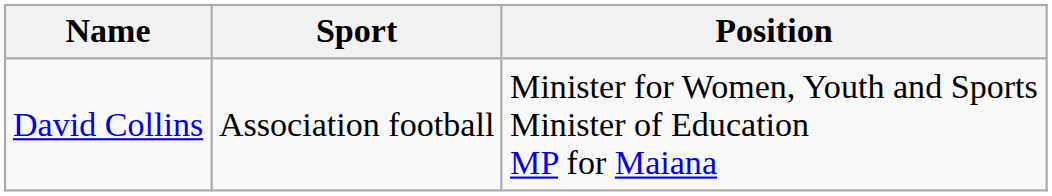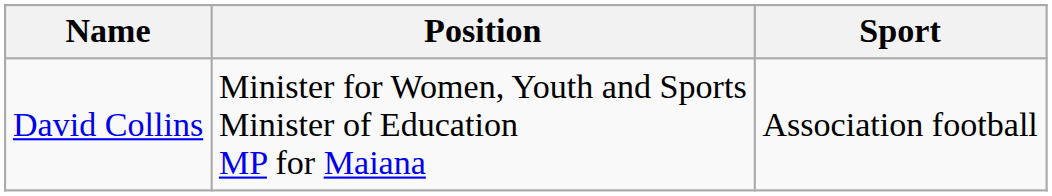columns swapped: Sport <-> Position
